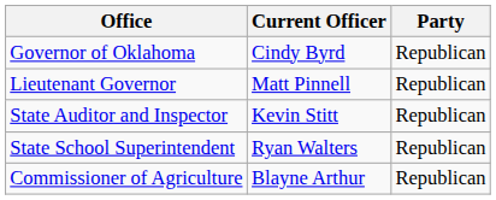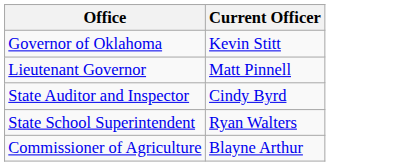- column: Party | Republican | Republican | Republican | Republican | Republican
Governor of Oklahoma | Current Officer: Cindy Byrd -> Kevin Stitt
State Auditor and Inspector | Current Officer: Kevin Stitt -> Cindy Byrd
